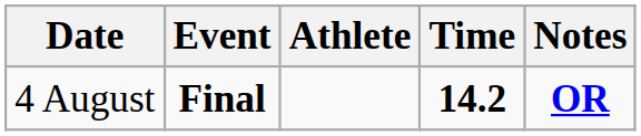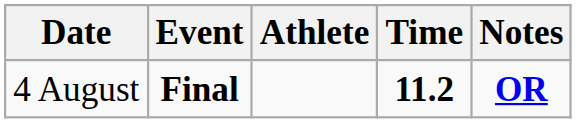4 August | Time: 14.2 -> 11.2
